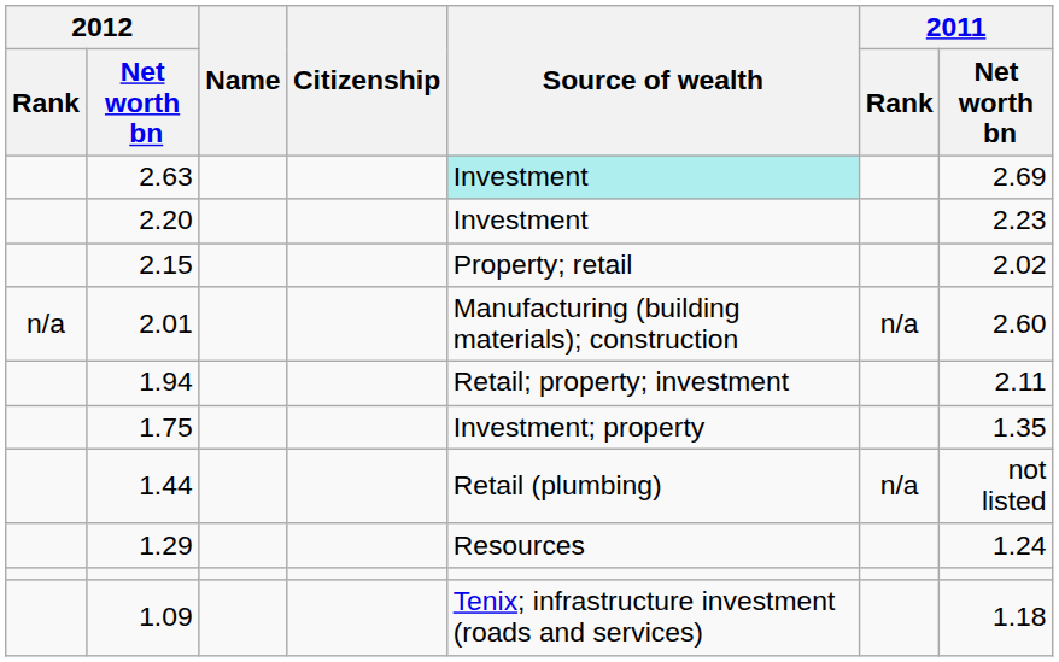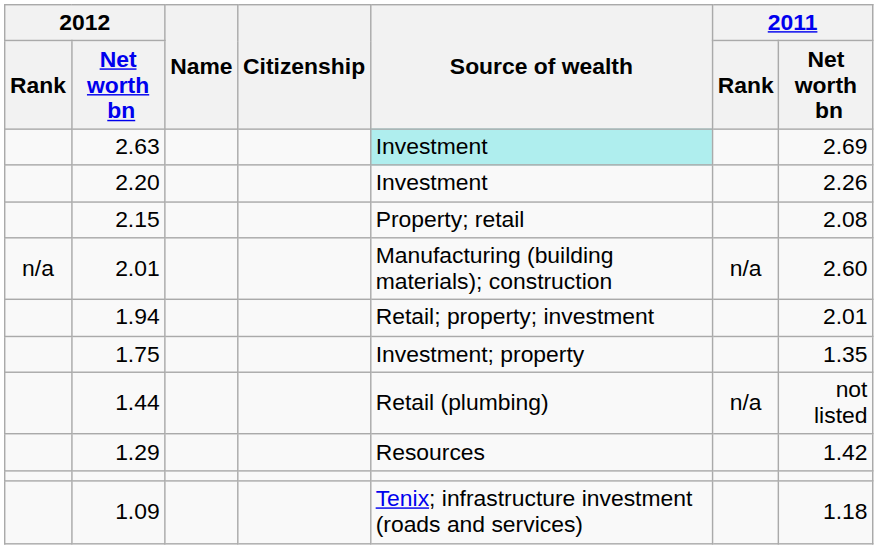2.20 | 2011 / Net worth bn: 2.23 -> 2.26
2.15 | 2011 / Net worth bn: 2.02 -> 2.08
1.94 | 2011 / Net worth bn: 2.11 -> 2.01
1.29 | 2011 / Net worth bn: 1.24 -> 1.42
